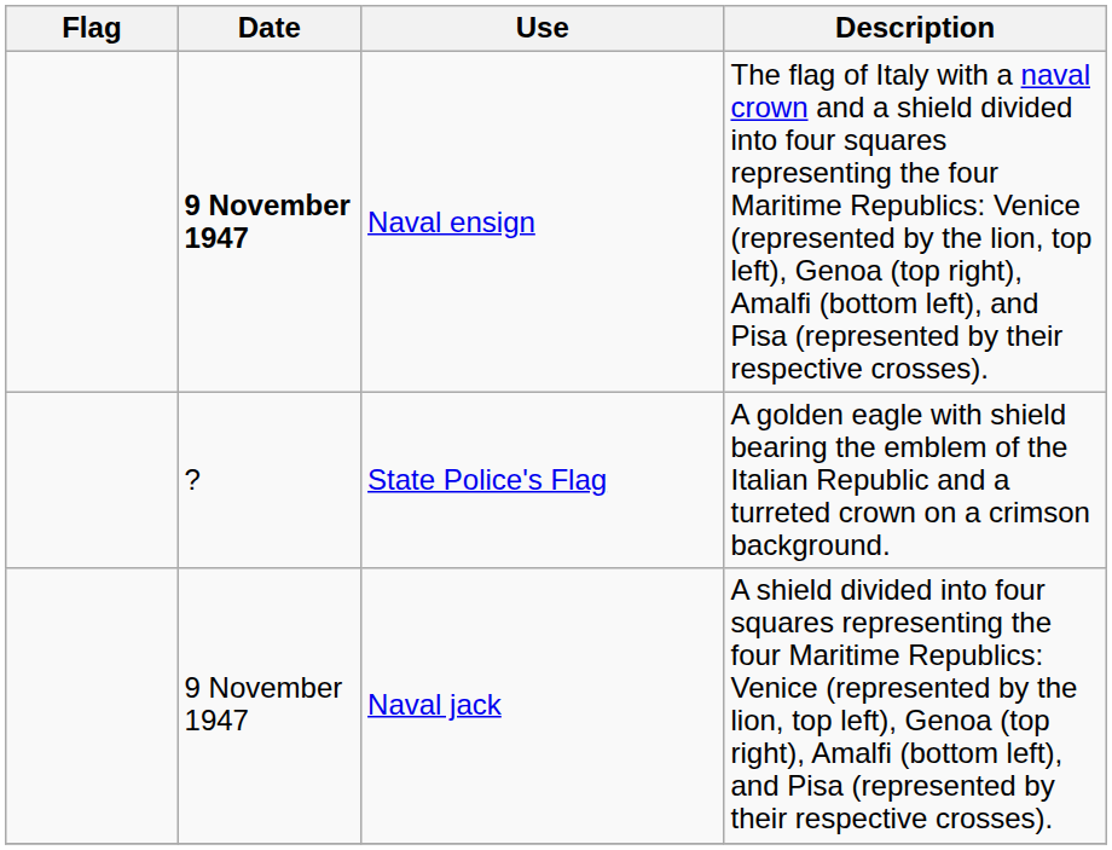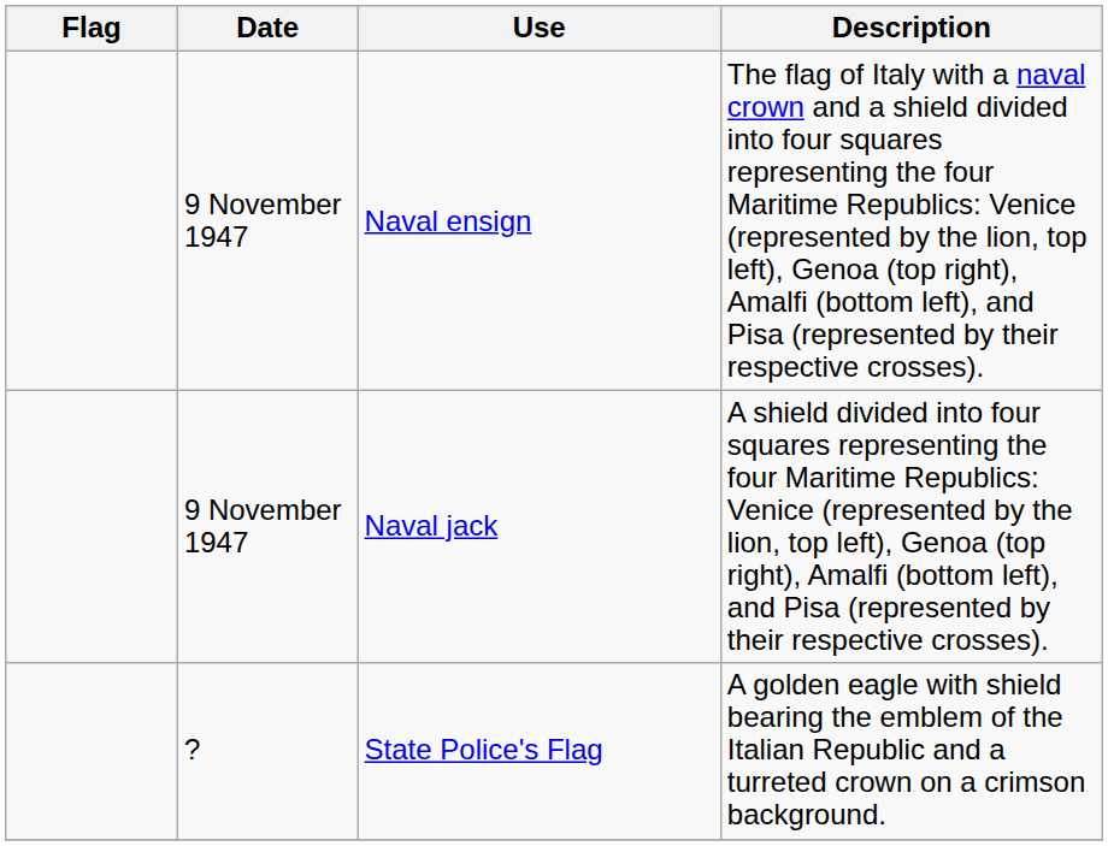Naval ensign | Date: bold -> normal
rows swapped: Naval jack <-> State Police's Flag
